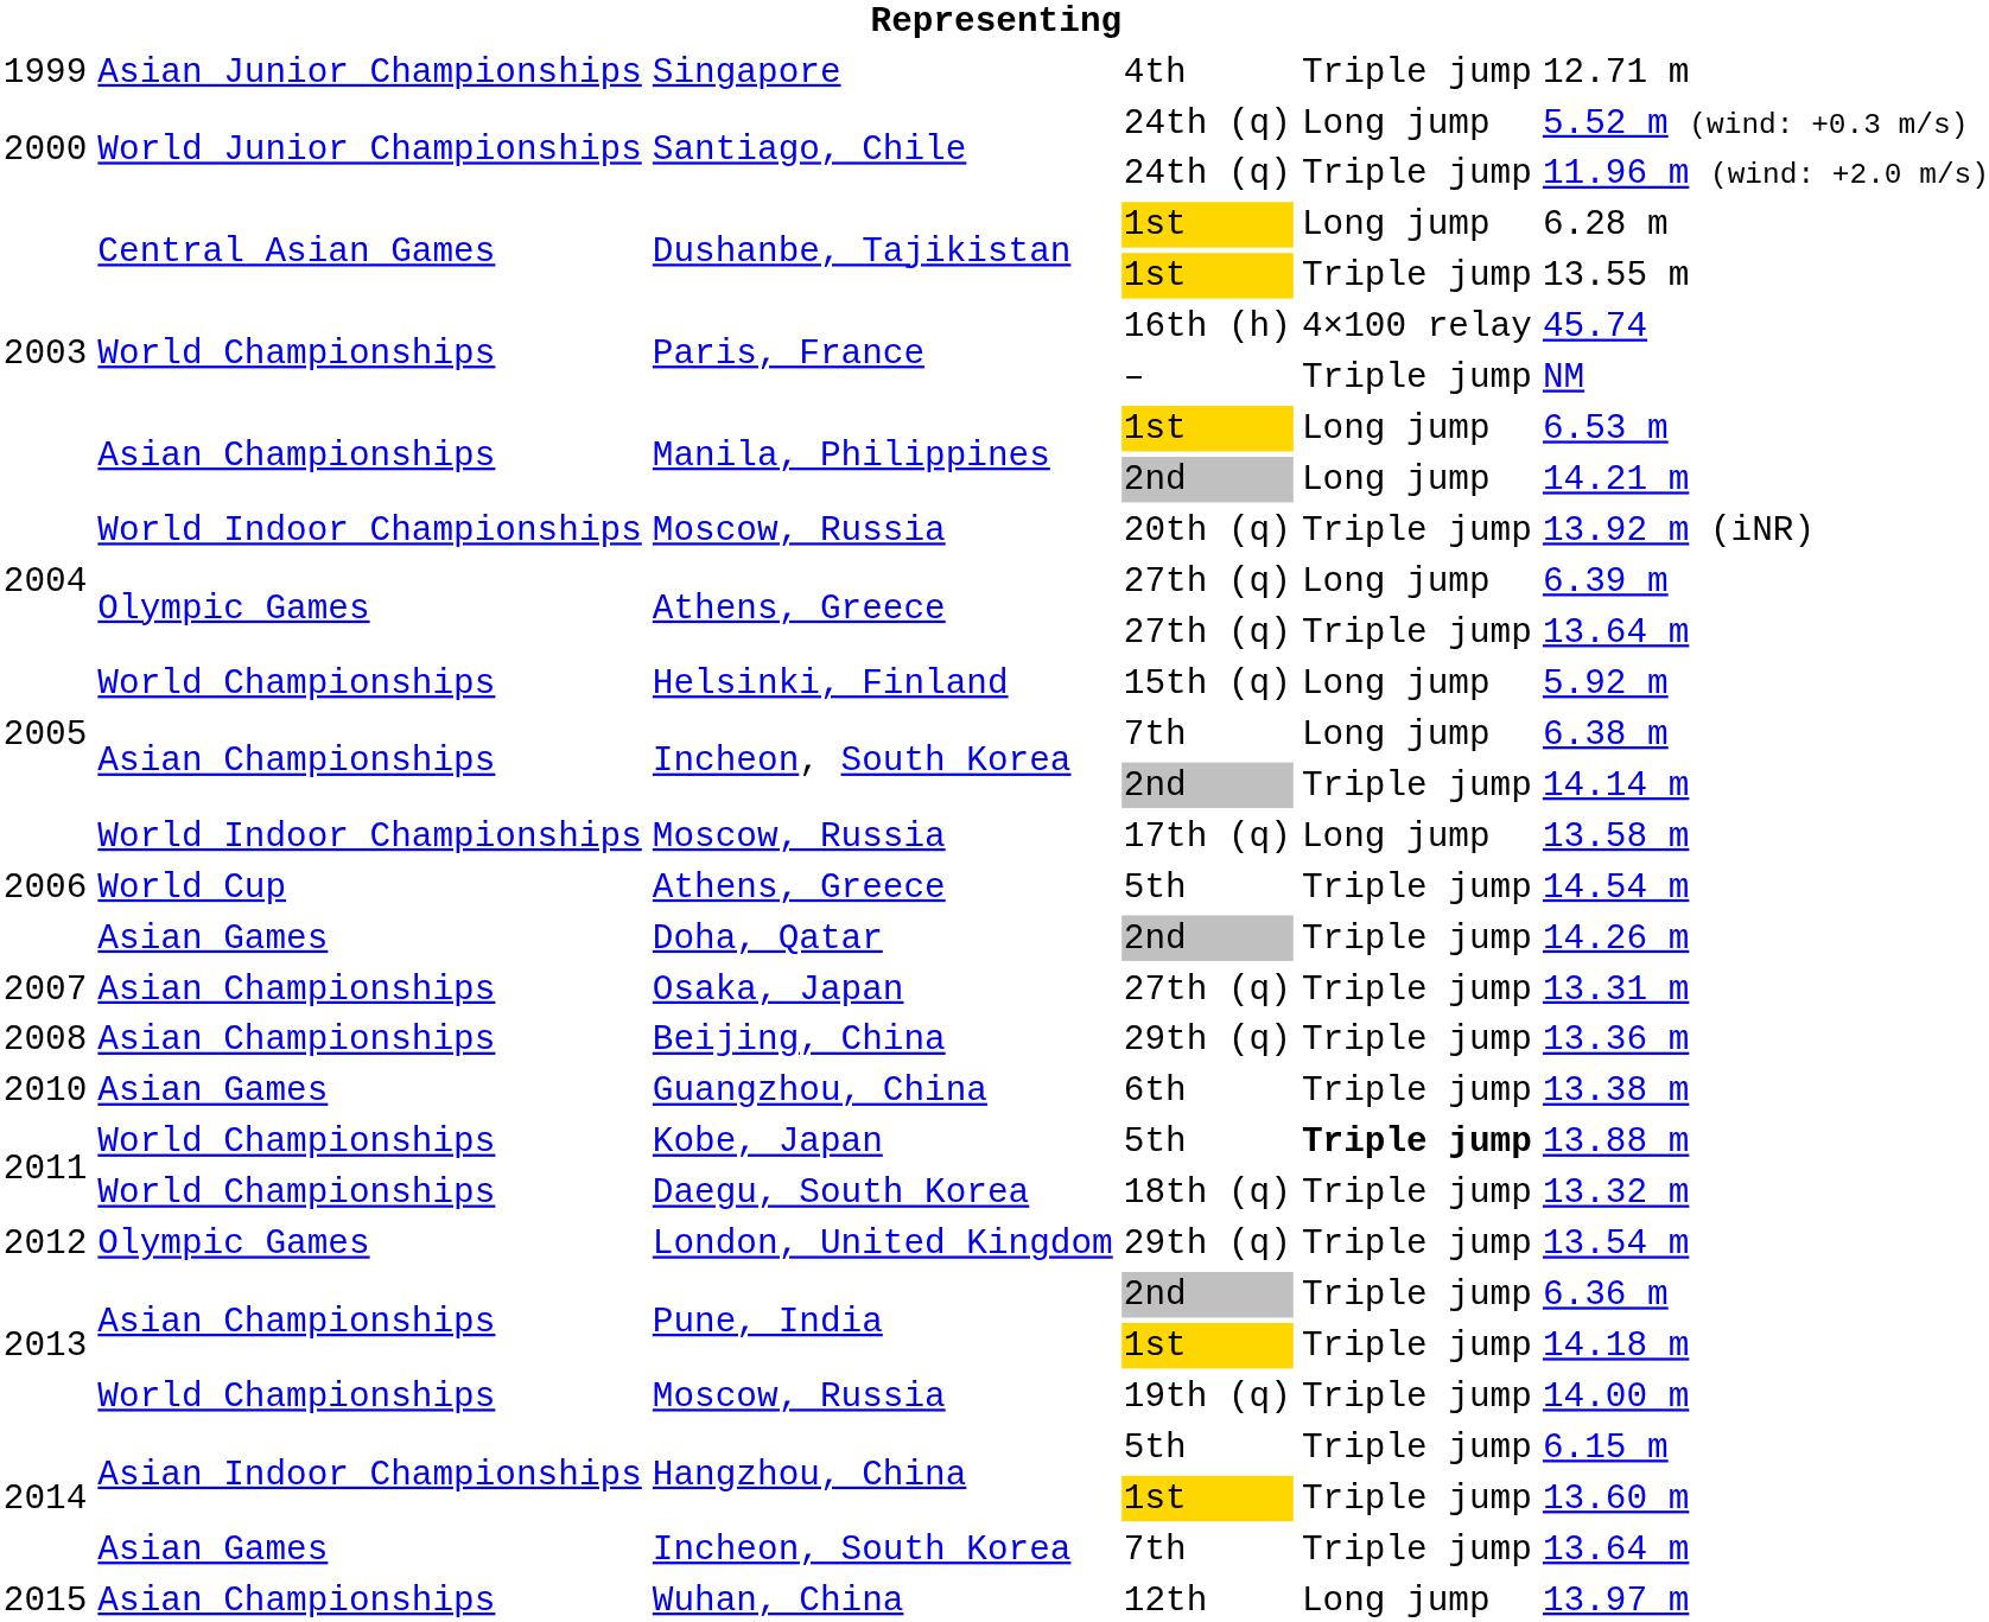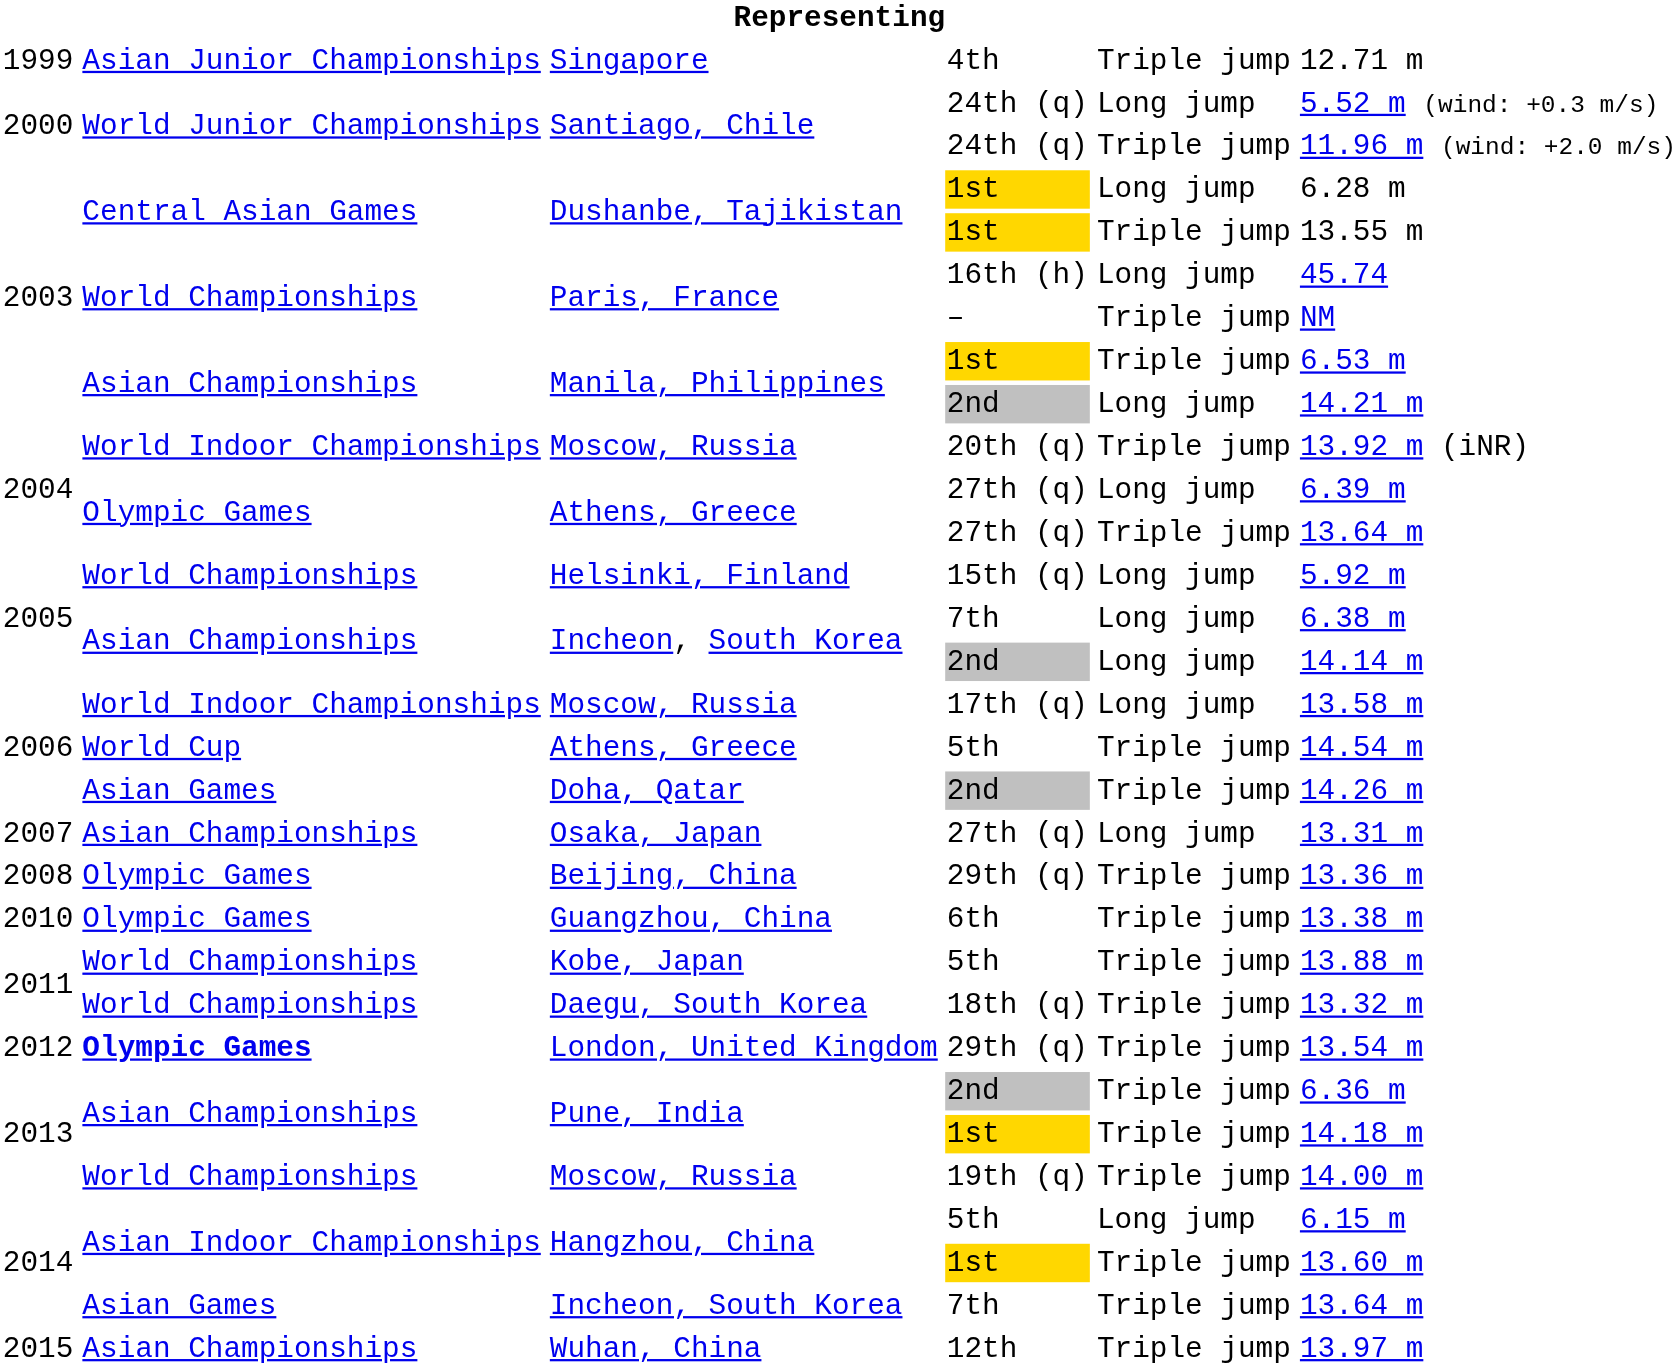Paris, France / 16th (h) | column 5: 4×100 relay -> Long jump
Manila, Philippines / 1st | column 5: Long jump -> Triple jump
Incheon, South Korea / 2nd | column 5: Triple jump -> Long jump
Osaka, Japan | column 5: Triple jump -> Long jump
Beijing, China | column 2: Asian Championships -> Olympic Games
Guangzhou, China | column 2: Asian Games -> Olympic Games
Kobe, Japan | column 5: bold -> normal
London, United Kingdom | column 2: normal -> bold
Hangzhou, China / 5th | column 5: Triple jump -> Long jump
Wuhan, China | column 5: Long jump -> Triple jump
